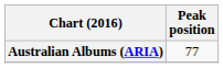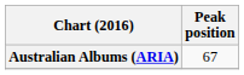Australian Albums (ARIA) | Peak position: 77 -> 67
